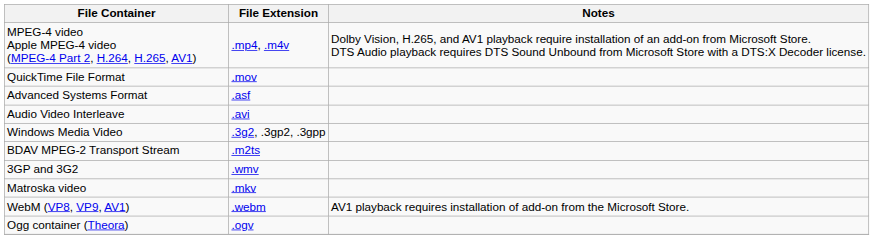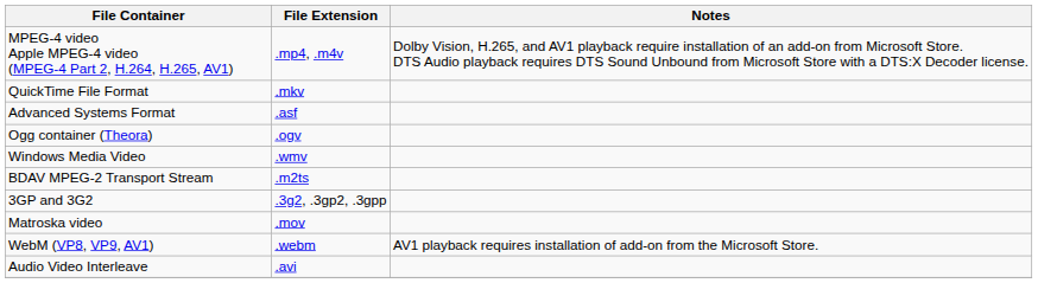QuickTime File Format | File Extension: .mov -> .mkv
rows swapped: Audio Video Interleave <-> Ogg container (Theora)
Windows Media Video | File Extension: .3g2, .3gp2, .3gpp -> .wmv
3GP and 3G2 | File Extension: .wmv -> .3g2, .3gp2, .3gpp
Matroska video | File Extension: .mkv -> .mov
